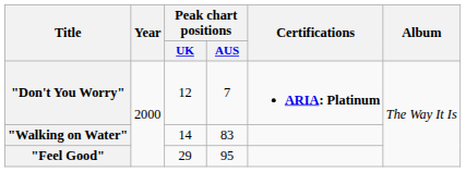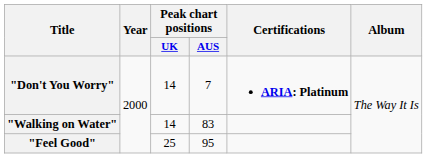"Don't You Worry" | Peak chart positions / UK: 12 -> 14
"Feel Good" | Peak chart positions / UK: 29 -> 25
